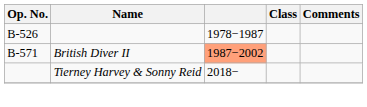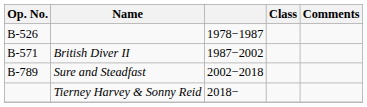British Diver II | column 3: lightsalmon background -> no background
+ row: B-789 | Sure and Steadfast | 2002−2018
